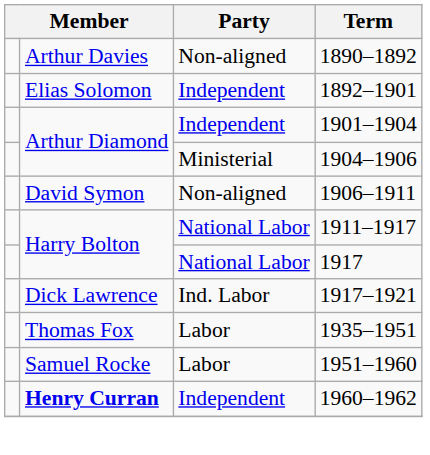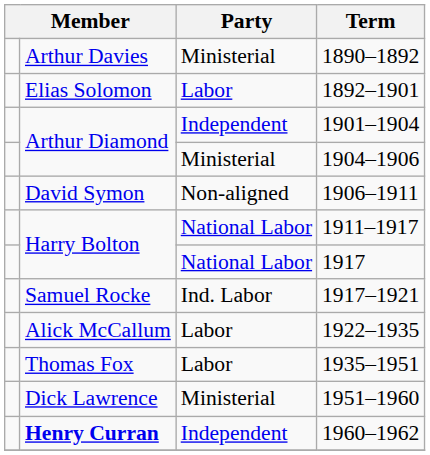1890–1892 | Party: Non-aligned -> Ministerial
1892–1901 | Party: Independent -> Labor
1917–1921 | column 2: Dick Lawrence -> Samuel Rocke
+ row: Alick McCallum | Labor | 1922–1935
1951–1960 | column 2: Samuel Rocke -> Dick Lawrence
1951–1960 | Party: Labor -> Ministerial
